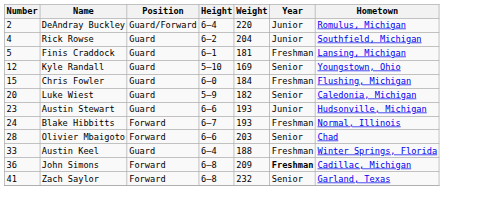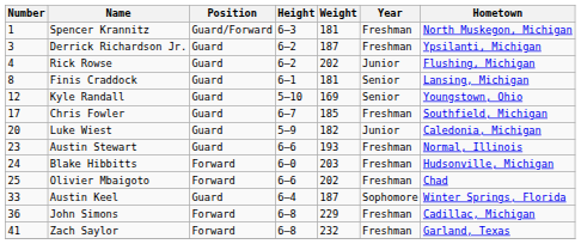+ row: 1 | Spencer Krannitz | Guard/Forward | 6–3 | 181 | Freshman | North Muskegon, Michigan
- row: 2 | DeAndray Buckley | Guard/Forward | 6–4 | 220 | Junior | Romulus, Michigan
+ row: 3 | Derrick Richardson Jr. | Guard | 6–2 | 187 | Freshman | Ypsilanti, Michigan
Rick Rowse | Weight: 204 -> 202
Rick Rowse | Hometown: Southfield, Michigan -> Flushing, Michigan
Finis Craddock | Number: 5 -> 8
Finis Craddock | Year: Freshman -> Senior
Chris Fowler | Number: 15 -> 17
Chris Fowler | Height: 6–0 -> 6–7
Chris Fowler | Weight: 184 -> 185
Chris Fowler | Hometown: Flushing, Michigan -> Southfield, Michigan
Luke Wiest | Year: Senior -> Junior
Austin Stewart | Year: Junior -> Freshman
Austin Stewart | Hometown: Hudsonville, Michigan -> Normal, Illinois
Blake Hibbitts | Height: 6–7 -> 6–0
Blake Hibbitts | Weight: 193 -> 203
Blake Hibbitts | Hometown: Normal, Illinois -> Hudsonville, Michigan
Olivier Mbaigoto | Number: 28 -> 25
Olivier Mbaigoto | Weight: 203 -> 202
Olivier Mbaigoto | Year: Senior -> Freshman
Austin Keel | Weight: 188 -> 187
Austin Keel | Year: Freshman -> Sophomore
John Simons | Weight: 209 -> 229
John Simons | Year: bold -> normal
Zach Saylor | Year: Senior -> Freshman
